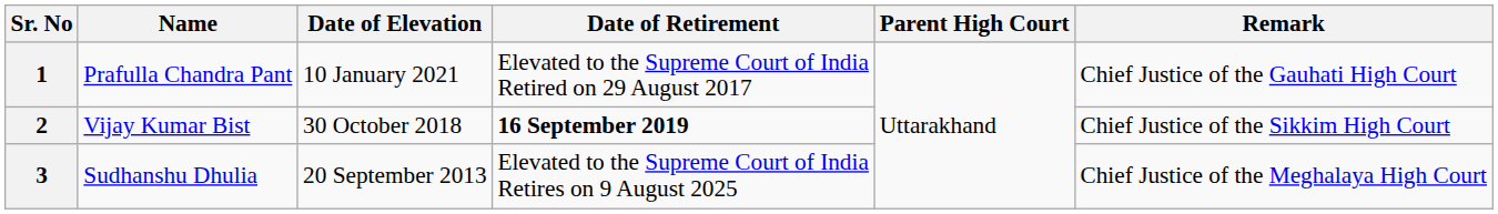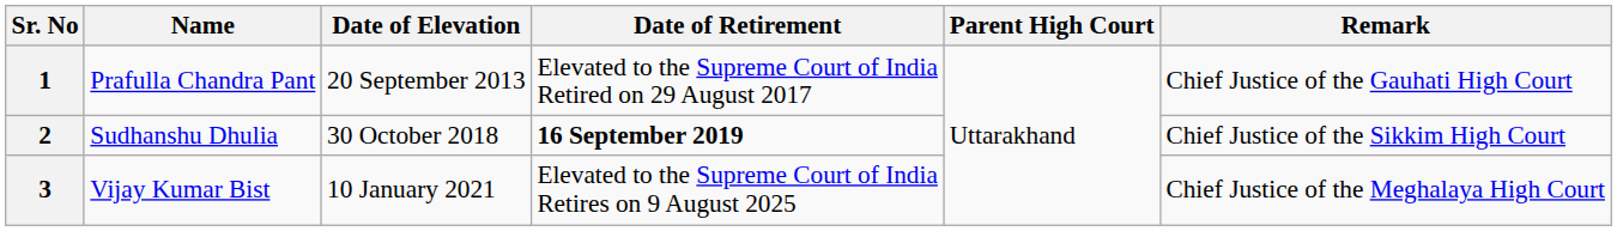1 | Date of Elevation: 10 January 2021 -> 20 September 2013
2 | Name: Vijay Kumar Bist -> Sudhanshu Dhulia
3 | Name: Sudhanshu Dhulia -> Vijay Kumar Bist
3 | Date of Elevation: 20 September 2013 -> 10 January 2021
